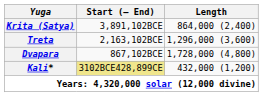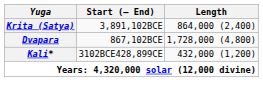- row: Treta | 2,163,102BCE | 1,296,000 (3,600)
Kali* | Start (– End): khaki background -> no background
